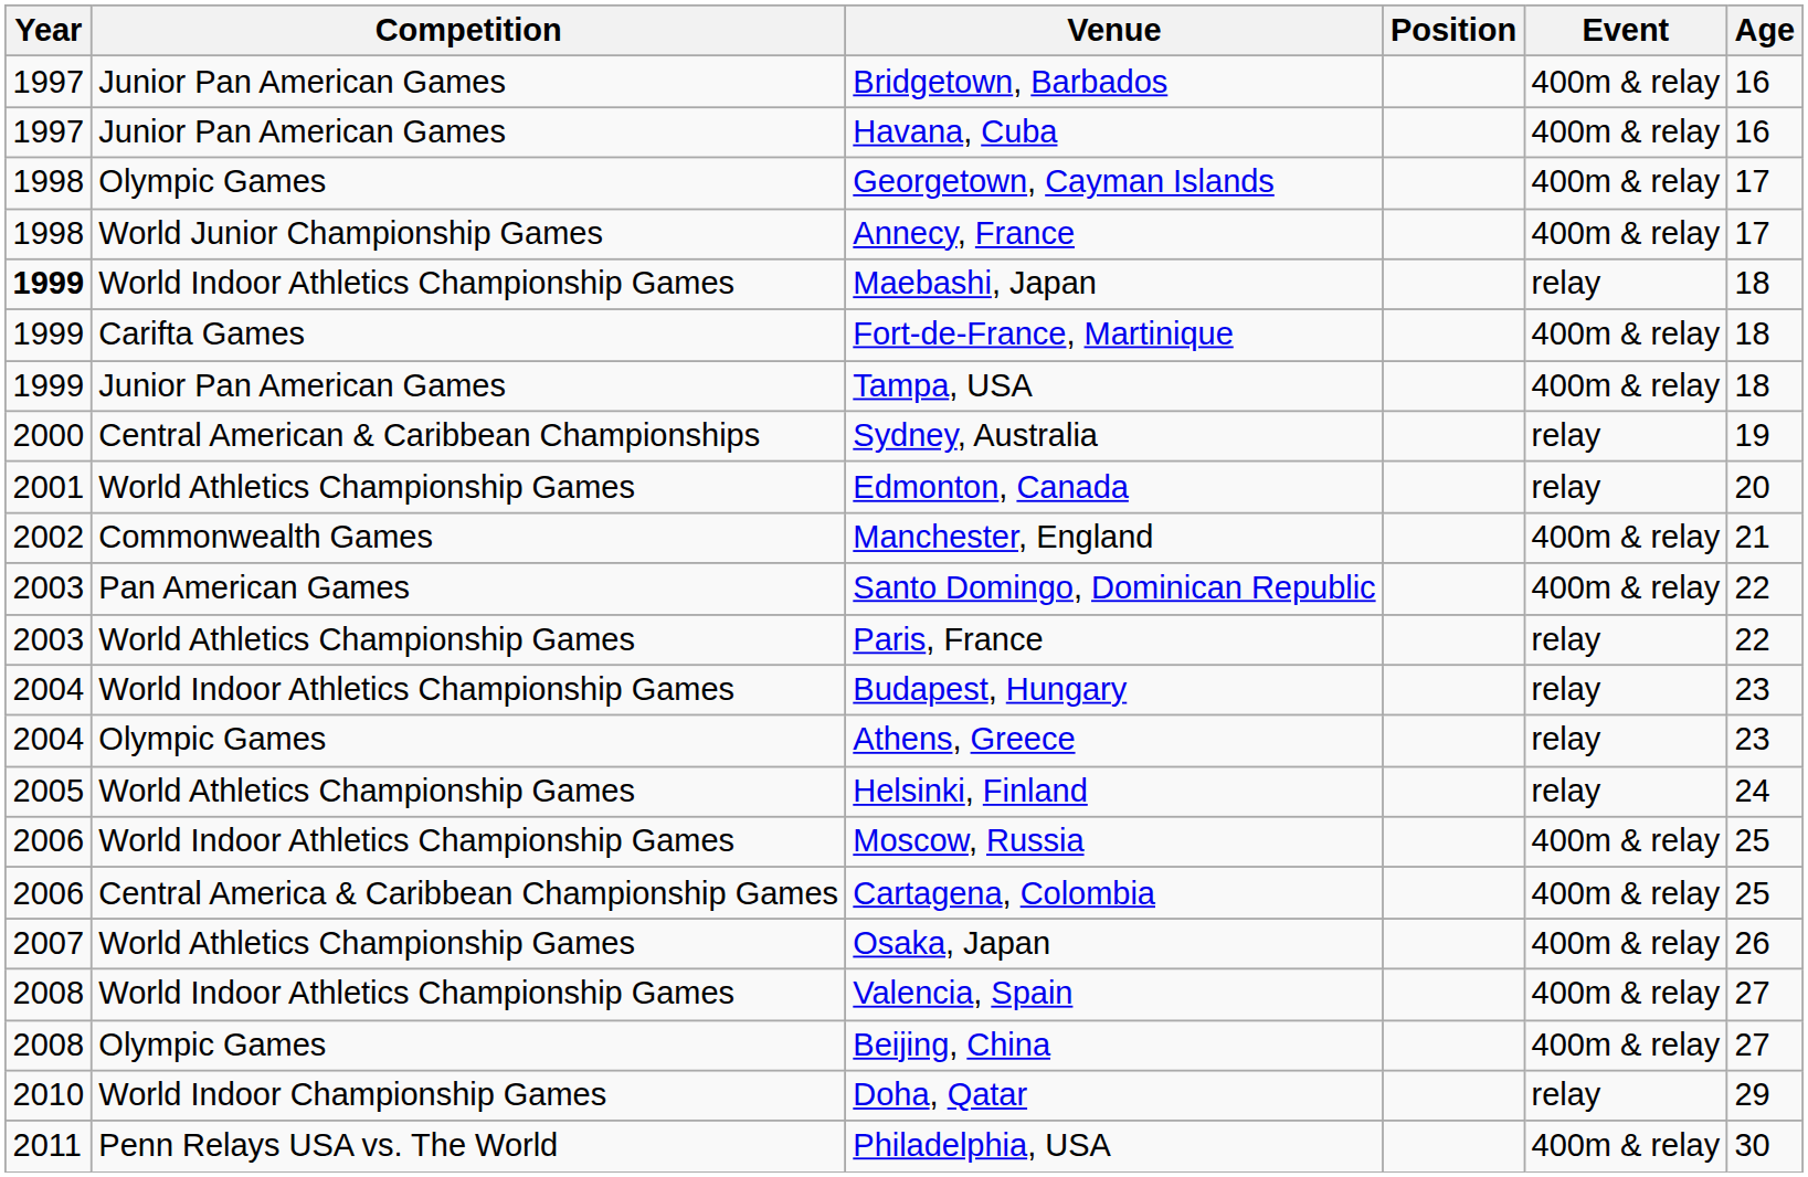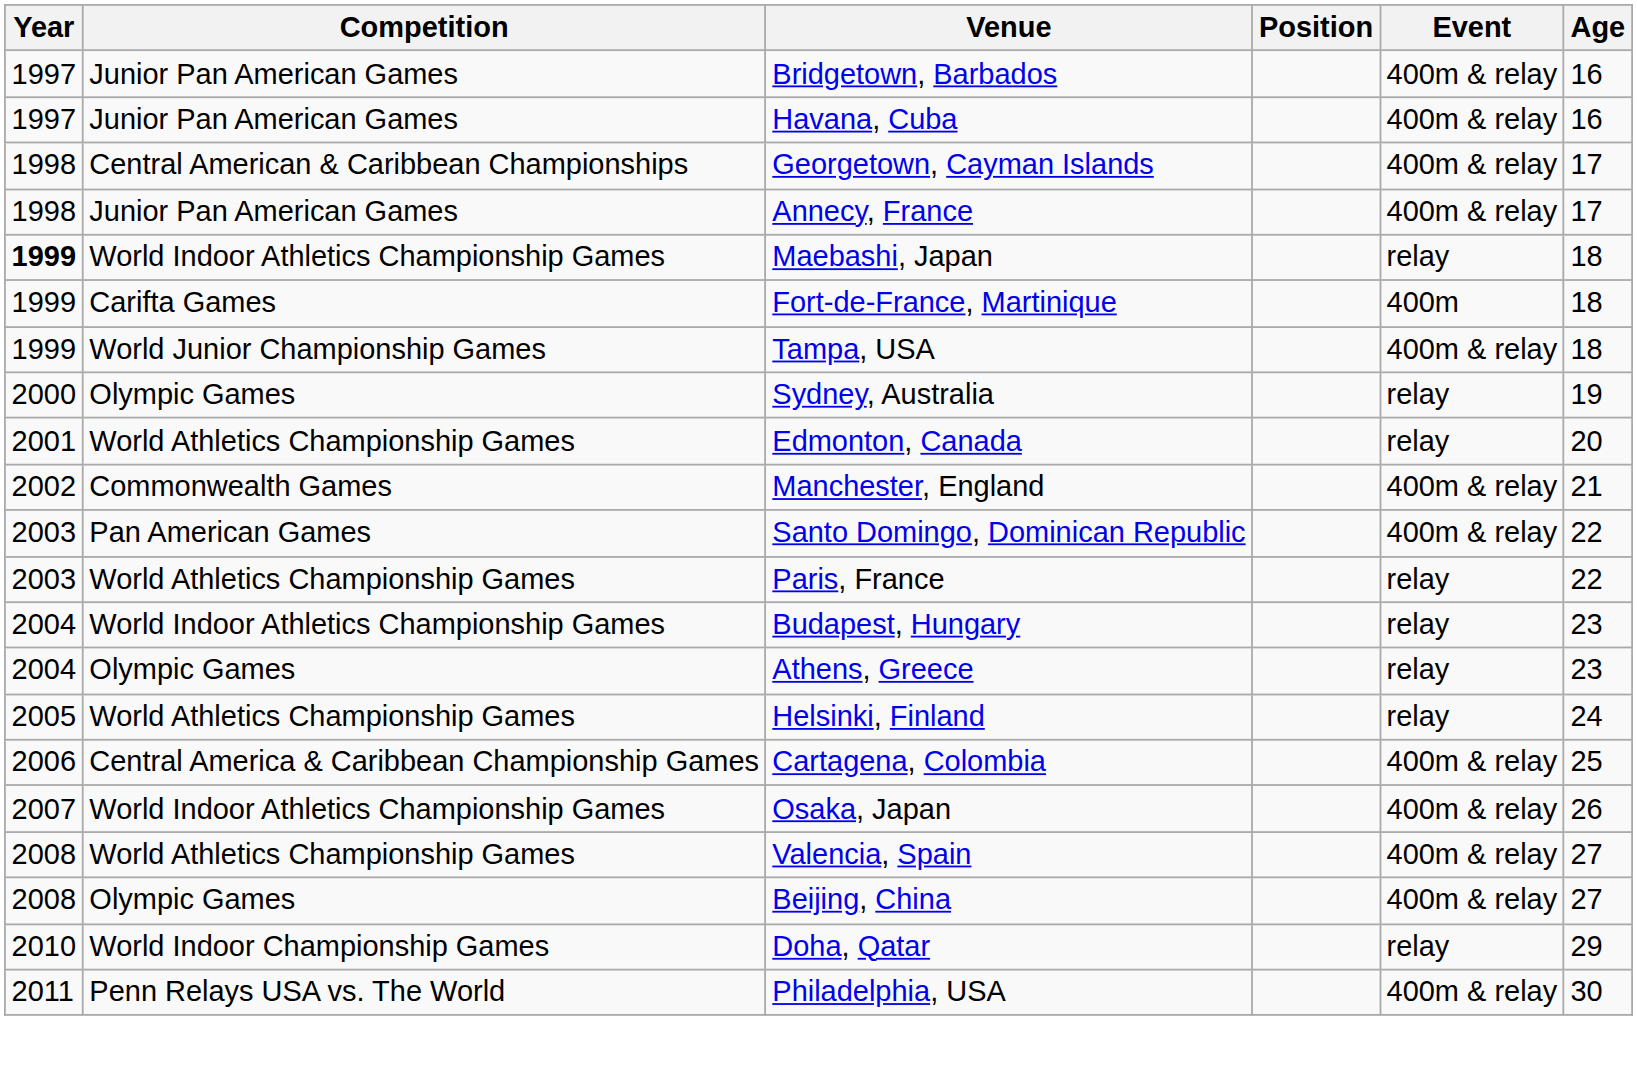Georgetown, Cayman Islands | Competition: Olympic Games -> Central American & Caribbean Championships
Annecy, France | Competition: World Junior Championship Games -> Junior Pan American Games
Fort-de-France, Martinique | Event: 400m & relay -> 400m
Tampa, USA | Competition: Junior Pan American Games -> World Junior Championship Games
Sydney, Australia | Competition: Central American & Caribbean Championships -> Olympic Games
- row: 2006 | World Indoor Athletics Championship Games | Moscow, Russia | 400m & relay | 25
Osaka, Japan | Competition: World Athletics Championship Games -> World Indoor Athletics Championship Games
Valencia, Spain | Competition: World Indoor Athletics Championship Games -> World Athletics Championship Games
